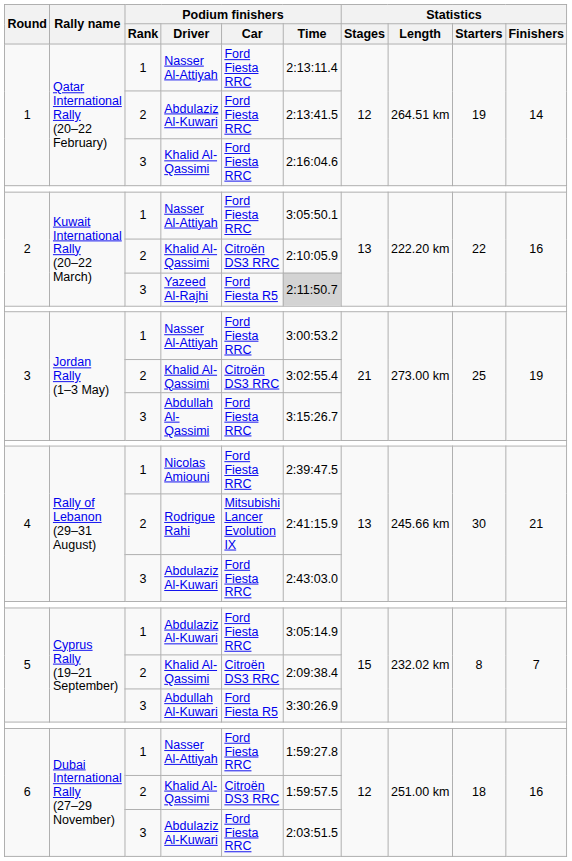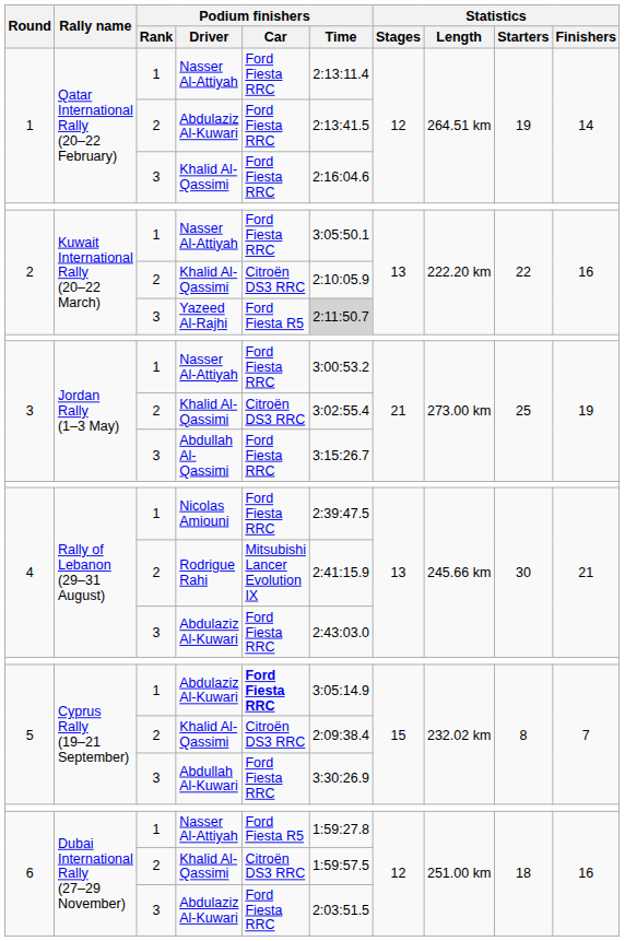5 / Abdulaziz Al-Kuwari | Podium finishers / Car: normal -> bold
Abdullah Al-Kuwari | Podium finishers / Car: Ford Fiesta R5 -> Ford Fiesta RRC
6 / Nasser Al-Attiyah | Podium finishers / Car: Ford Fiesta RRC -> Ford Fiesta R5
